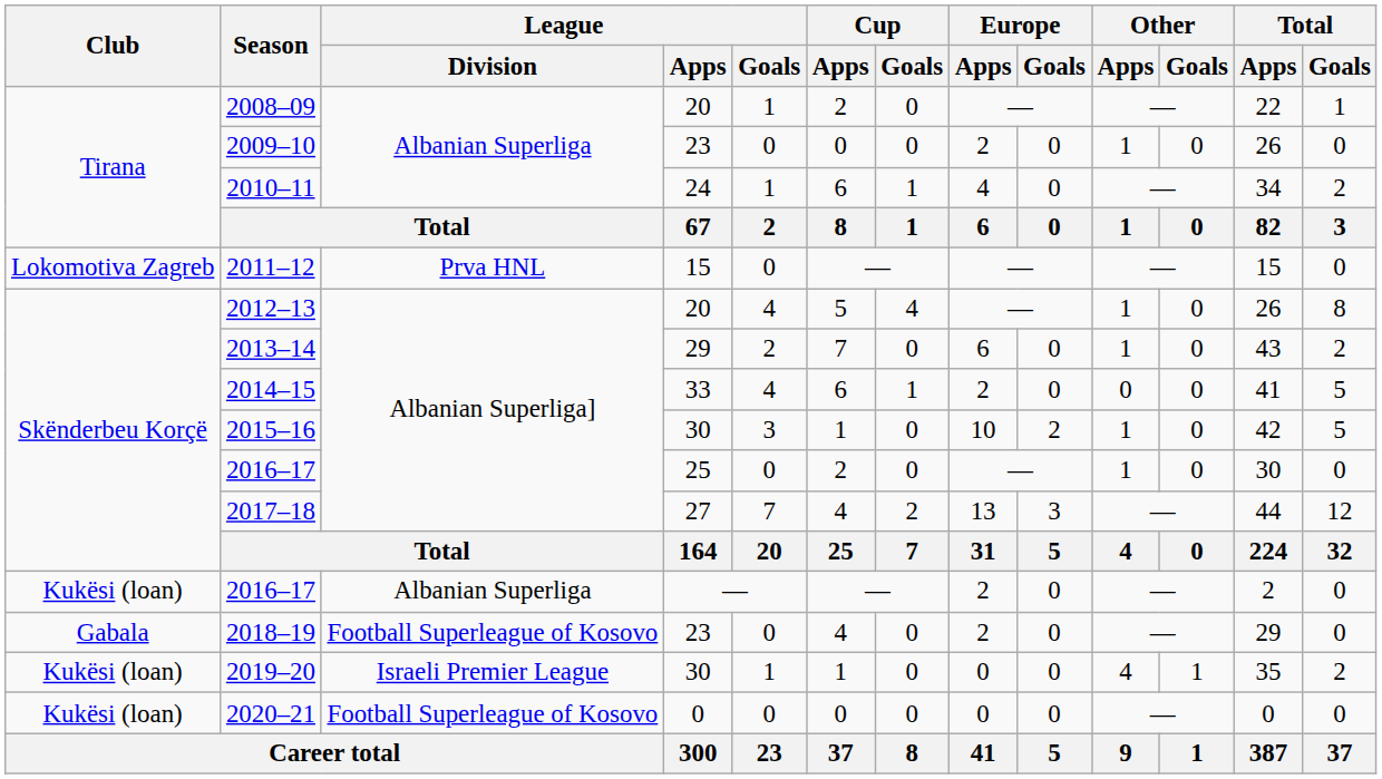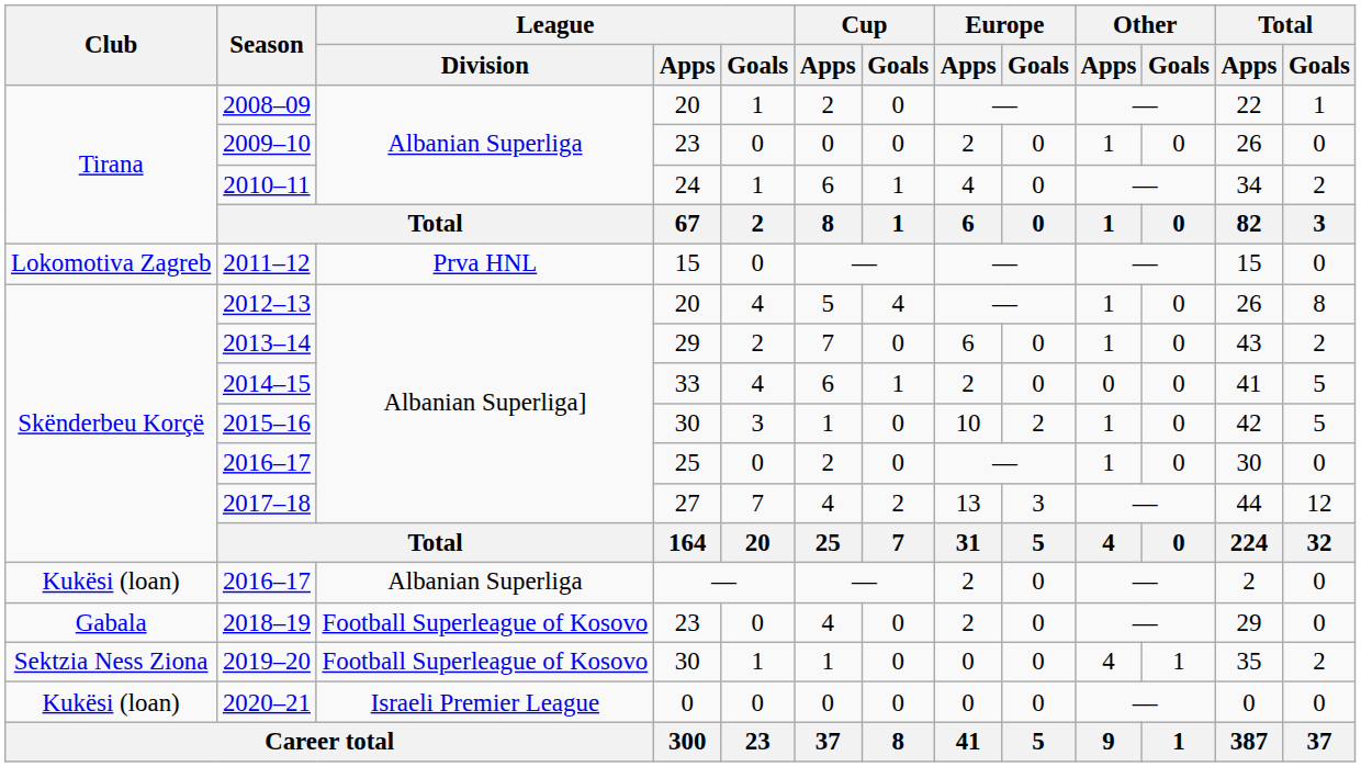2019–20 | Club: Kukësi (loan) -> Sektzia Ness Ziona
2019–20 | League / Division: Israeli Premier League -> Football Superleague of Kosovo
2020–21 | League / Division: Football Superleague of Kosovo -> Israeli Premier League
